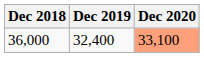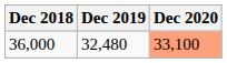36,000 | Dec 2019: 32,400 -> 32,480
